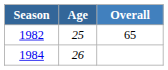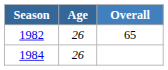1982 | Age: 25 -> 26
